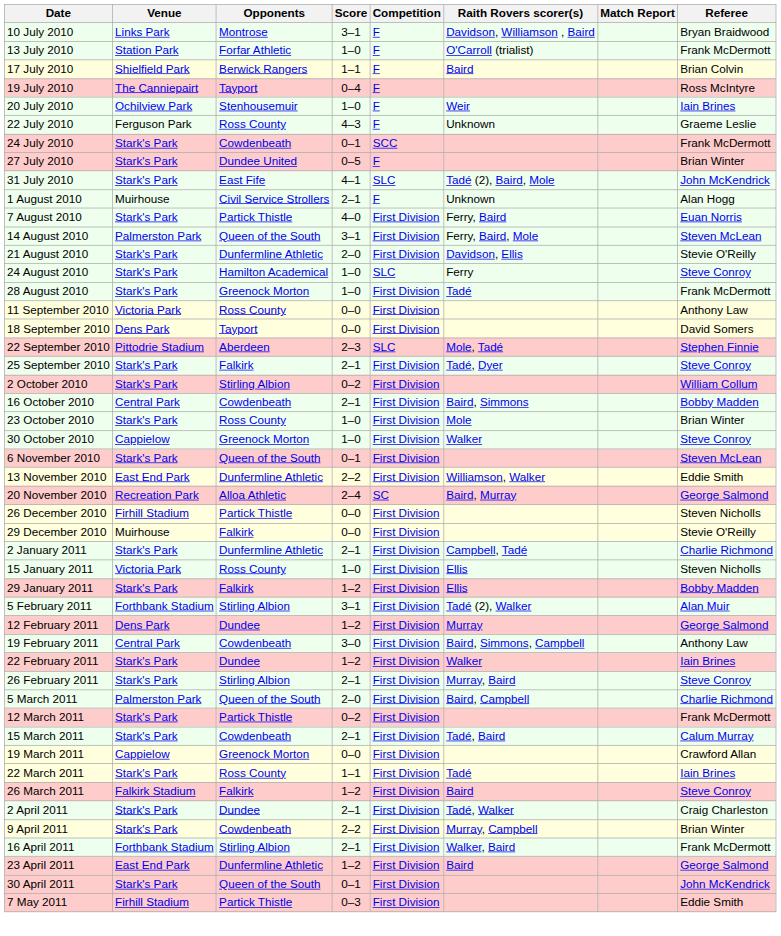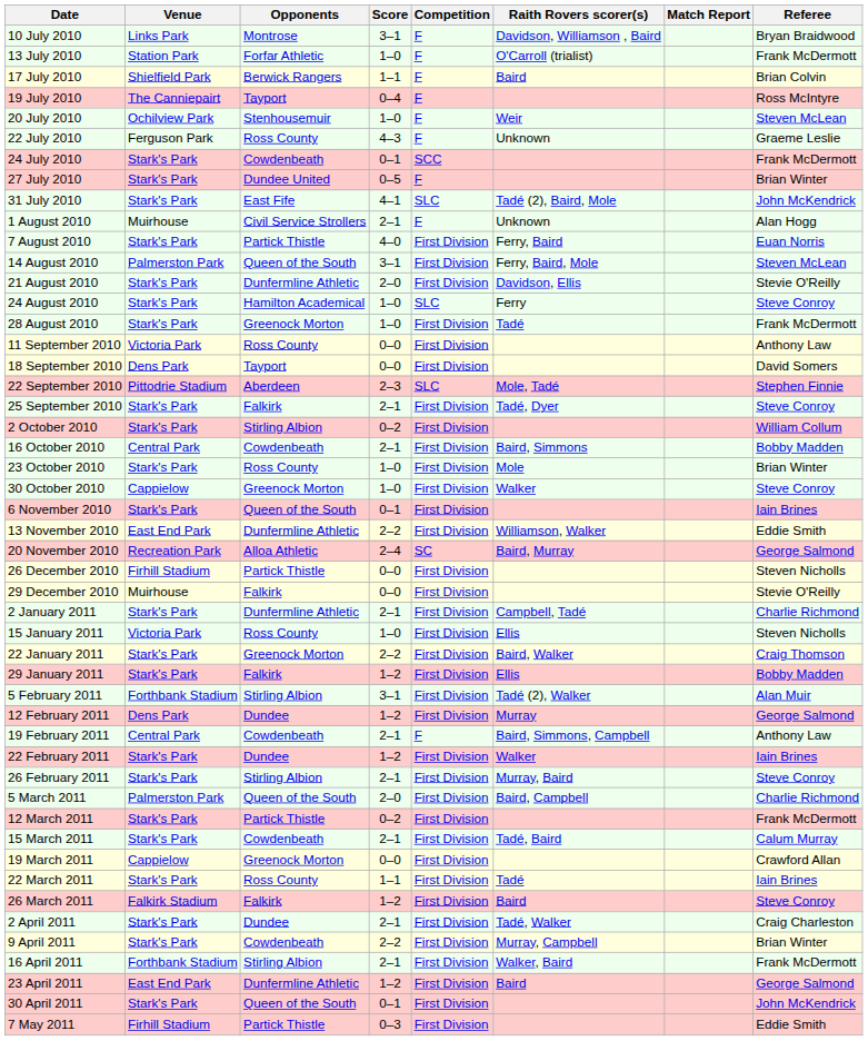20 July 2010 | Referee: Iain Brines -> Steven McLean
6 November 2010 | Referee: Steven McLean -> Iain Brines
+ row: 22 January 2011 | Stark's Park | Greenock Morton | 2–2 | First Division | Baird, Walker | Craig Thomson
19 February 2011 | Score: 3–0 -> 2–1
19 February 2011 | Competition: First Division -> F
